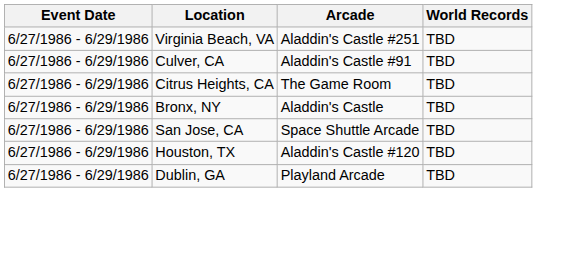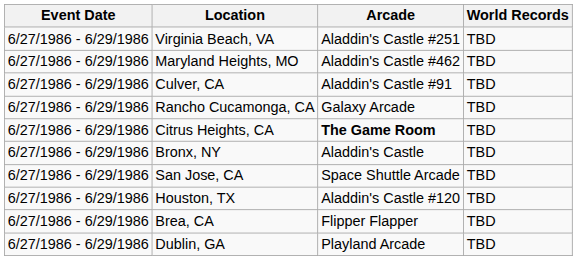+ row: 6/27/1986 - 6/29/1986 | Maryland Heights, MO | Aladdin's Castle #462 | TBD
+ row: 6/27/1986 - 6/29/1986 | Rancho Cucamonga, CA | Galaxy Arcade | TBD
Citrus Heights, CA | Arcade: normal -> bold
+ row: 6/27/1986 - 6/29/1986 | Brea, CA | Flipper Flapper | TBD
